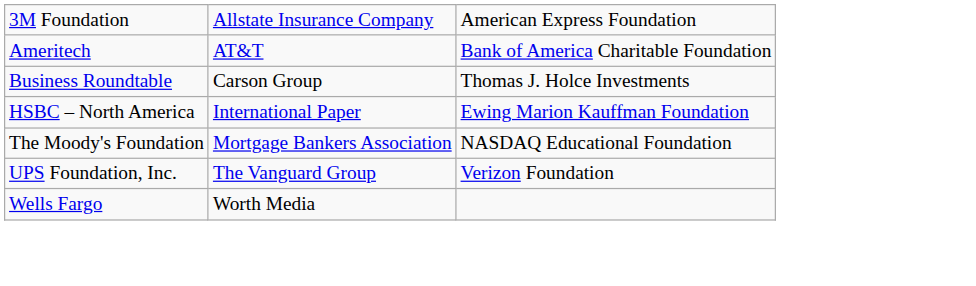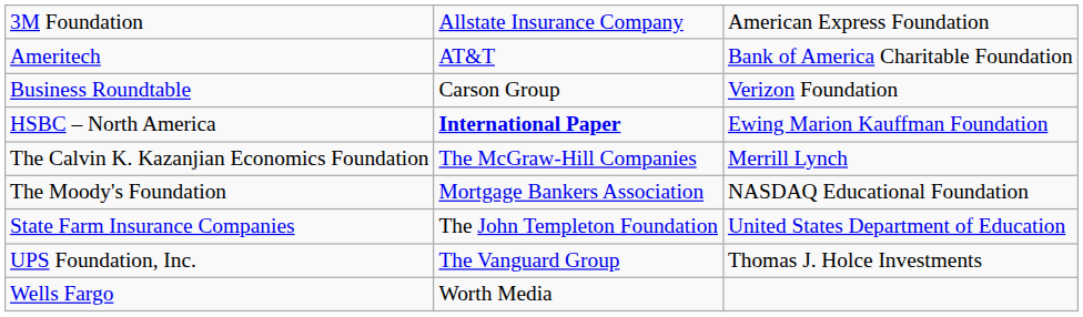Business Roundtable | column 3: Thomas J. Holce Investments -> Verizon Foundation
HSBC – North America | column 2: normal -> bold
+ row: The Calvin K. Kazanjian Economics Foundation | The McGraw-Hill Companies | Merrill Lynch
+ row: State Farm Insurance Companies | The John Templeton Foundation | United States Department of Education
UPS Foundation, Inc. | column 3: Verizon Foundation -> Thomas J. Holce Investments
